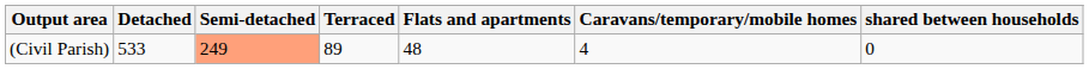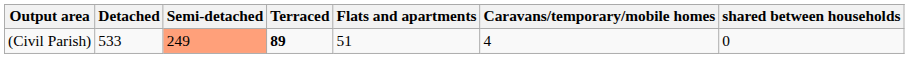(Civil Parish) | Terraced: normal -> bold
(Civil Parish) | Flats and apartments: 48 -> 51
